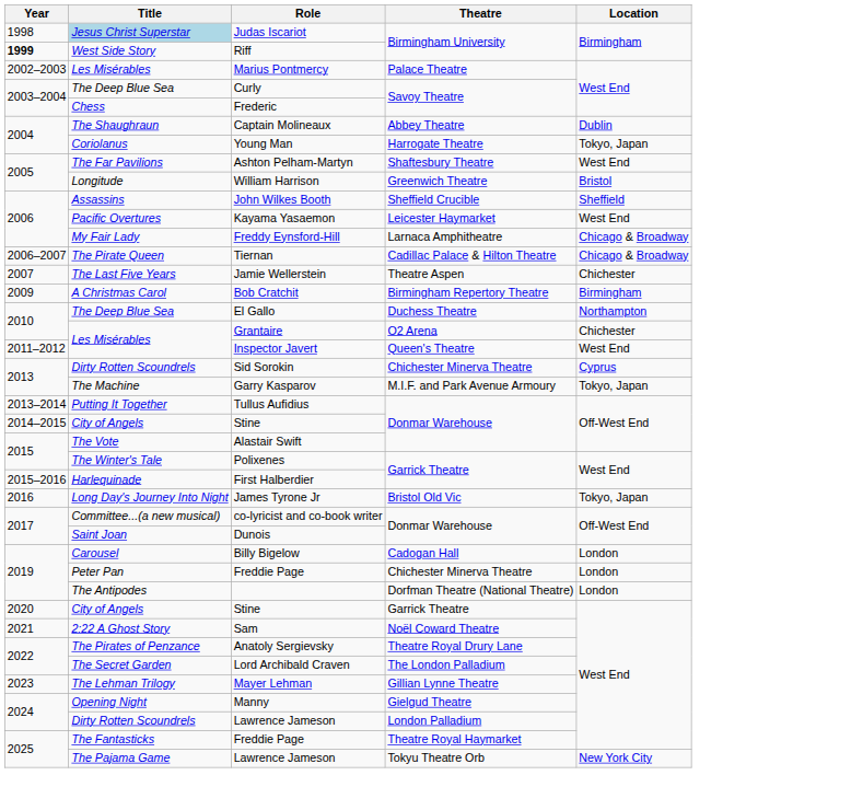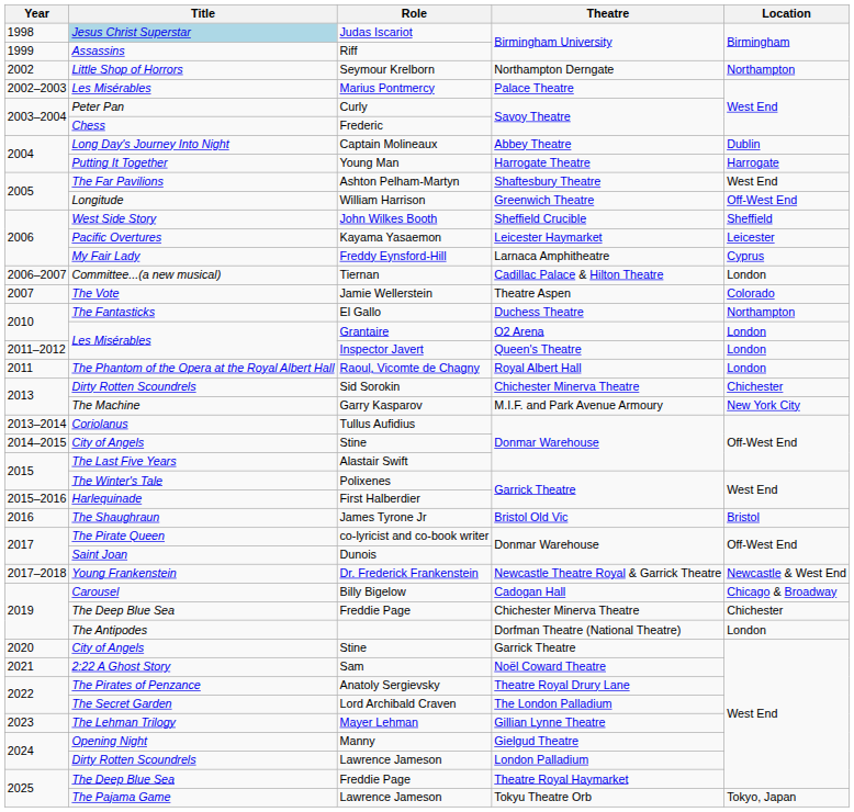Riff | Year: bold -> normal
Riff | Title: West Side Story -> Assassins
+ row: 2002 | Little Shop of Horrors | Seymour Krelborn | Northampton Derngate | Northampton
Curly | Title: The Deep Blue Sea -> Peter Pan
Captain Molineaux | Title: The Shaughraun -> Long Day's Journey Into Night
Young Man | Title: Coriolanus -> Putting It Together
Young Man | Location: Tokyo, Japan -> Harrogate
William Harrison | Location: Bristol -> Off-West End
John Wilkes Booth | Title: Assassins -> West Side Story
Kayama Yasaemon | Location: West End -> Leicester
Freddy Eynsford-Hill | Location: Chicago & Broadway -> Cyprus
Tiernan | Title: The Pirate Queen -> Committee...(a new musical)
Tiernan | Location: Chicago & Broadway -> London
Jamie Wellerstein | Title: The Last Five Years -> The Vote
Jamie Wellerstein | Location: Chichester -> Colorado
- row: 2009 | A Christmas Carol | Bob Cratchit | Birmingham Repertory Theatre | Birmingham
El Gallo | Title: The Deep Blue Sea -> The Fantasticks
Grantaire | Location: Chichester -> London
Inspector Javert | Location: West End -> London
+ row: 2011 | The Phantom of the Opera at the Royal Albert Hall | Raoul, Vicomte de Chagny | Royal Albert Hall | London
Sid Sorokin | Location: Cyprus -> Chichester
Garry Kasparov | Location: Tokyo, Japan -> New York City
Tullus Aufidius | Title: Putting It Together -> Coriolanus
Alastair Swift | Title: The Vote -> The Last Five Years
James Tyrone Jr | Title: Long Day's Journey Into Night -> The Shaughraun
James Tyrone Jr | Location: Tokyo, Japan -> Bristol
co-lyricist and co-book writer | Title: Committee...(a new musical) -> The Pirate Queen
+ row: 2017–2018 | Young Frankenstein | Dr. Frederick Frankenstein | Newcastle Theatre Royal & Garrick Theatre | Newcastle & West End
Billy Bigelow | Location: London -> Chicago & Broadway
Freddie Page / Chichester Minerva Theatre | Title: Peter Pan -> The Deep Blue Sea
Freddie Page / Chichester Minerva Theatre | Location: London -> Chichester
Freddie Page / Theatre Royal Haymarket | Title: The Fantasticks -> The Deep Blue Sea
Lawrence Jameson / Tokyu Theatre Orb | Location: New York City -> Tokyo, Japan
